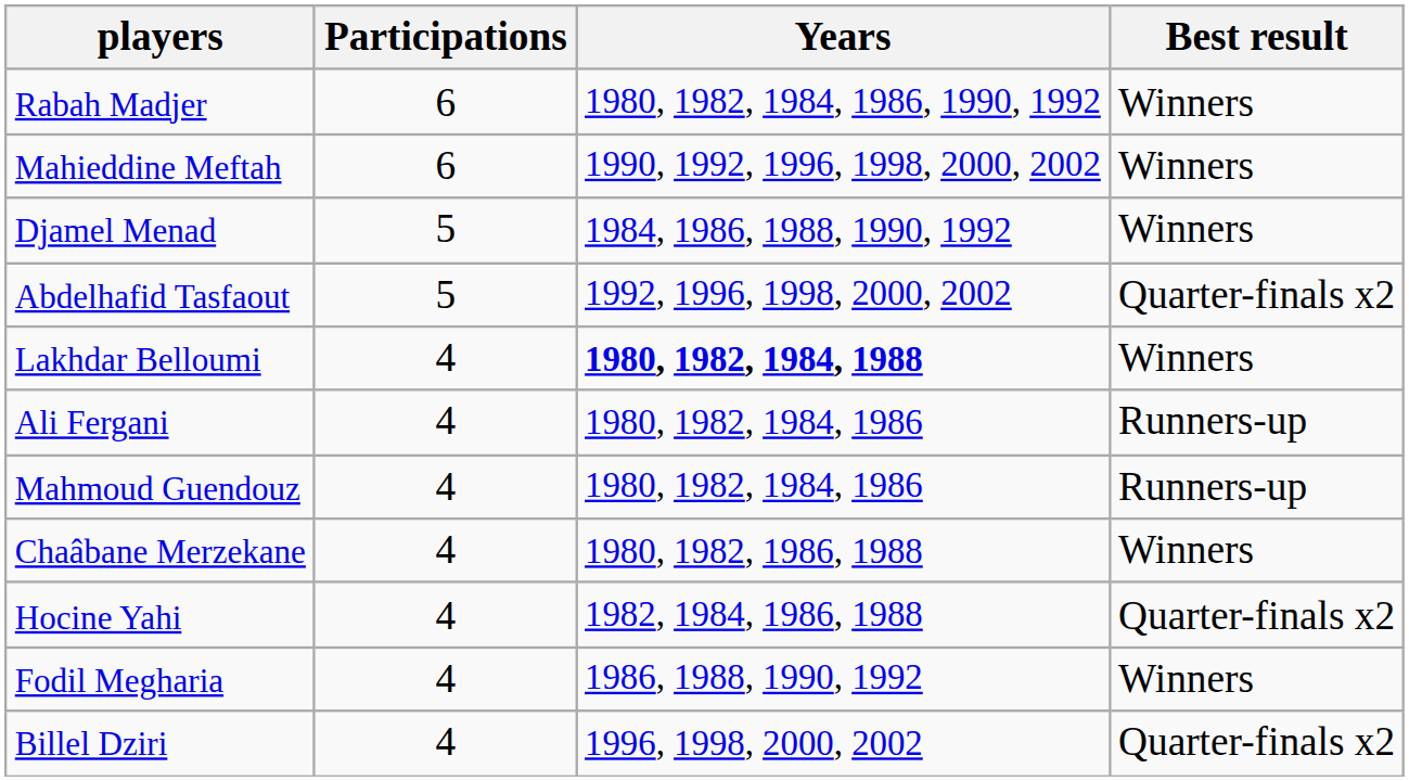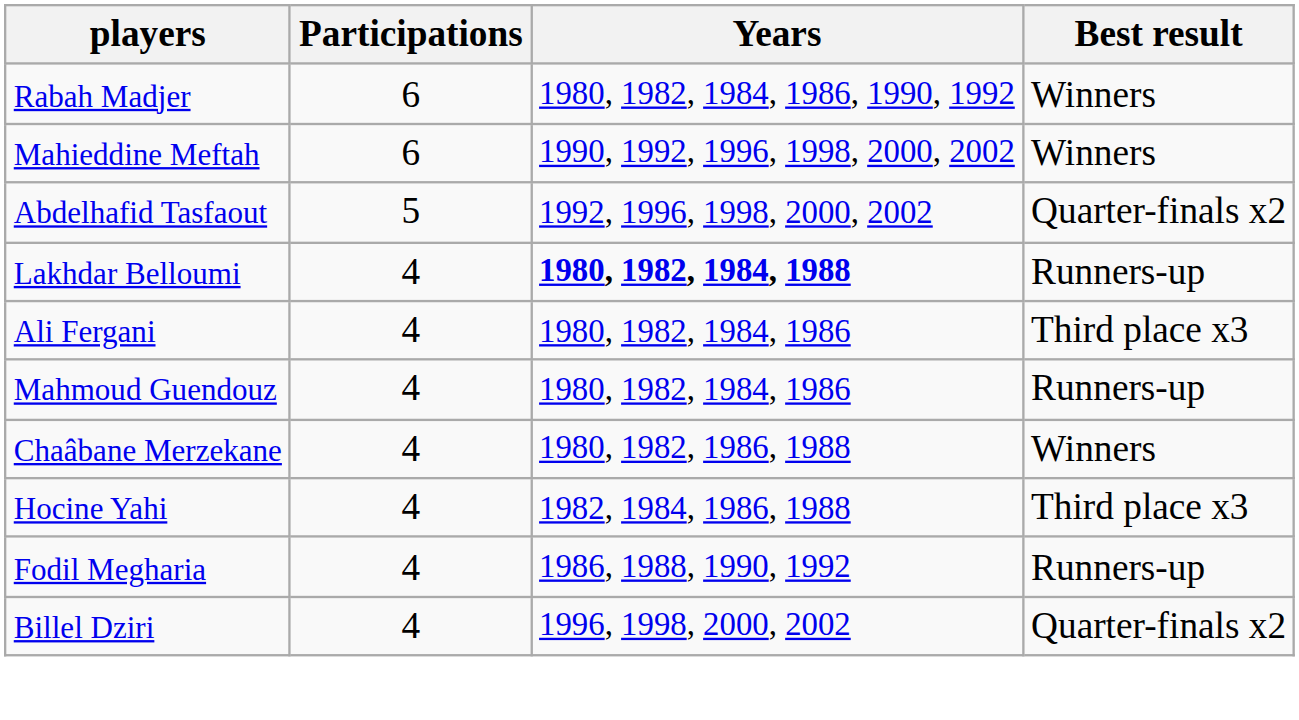- row: Djamel Menad | 5 | 1984, 1986, 1988, 1990, 1992 | Winners
Lakhdar Belloumi | Best result: Winners -> Runners-up
Ali Fergani | Best result: Runners-up -> Third place x3
Hocine Yahi | Best result: Quarter-finals x2 -> Third place x3
Fodil Megharia | Best result: Winners -> Runners-up
